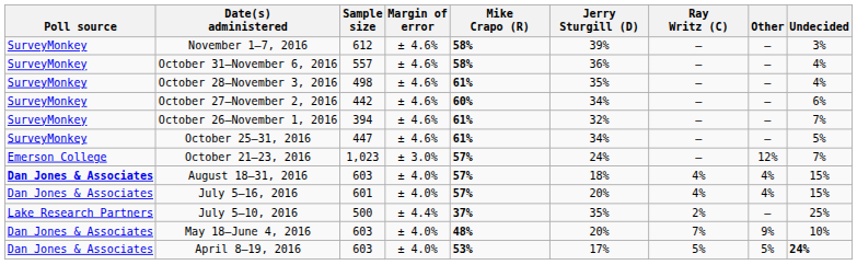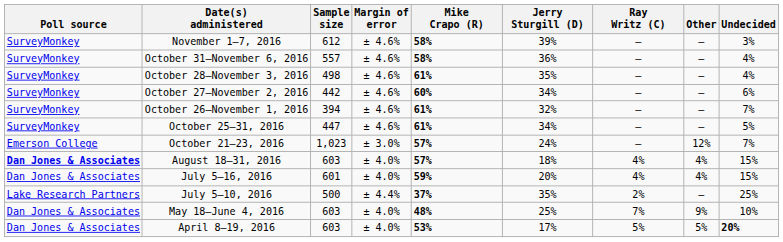July 5–16, 2016 | Mike Crapo (R): 57% -> 59%
May 18–June 4, 2016 | Jerry Sturgill (D): 20% -> 25%
April 8–19, 2016 | Undecided: 24% -> 20%
